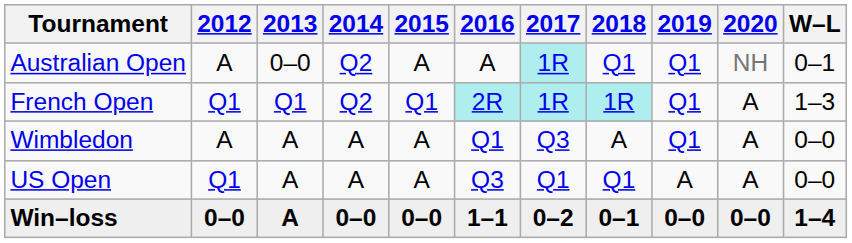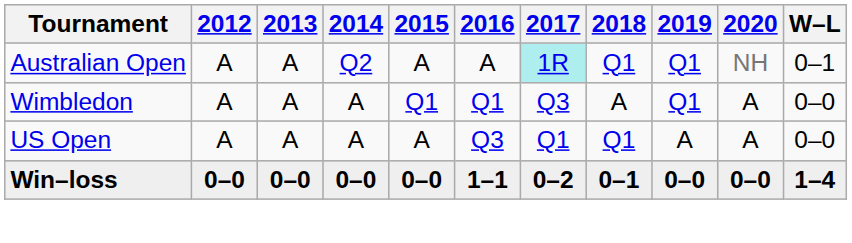Australian Open | 2013: 0–0 -> A
- row: French Open | Q1 | Q1 | Q2 | Q1 | 2R | 1R | 1R | Q1 | A | 1–3
Wimbledon | 2015: A -> Q1
US Open | 2012: Q1 -> A
Win–loss | 2013: A -> 0–0
